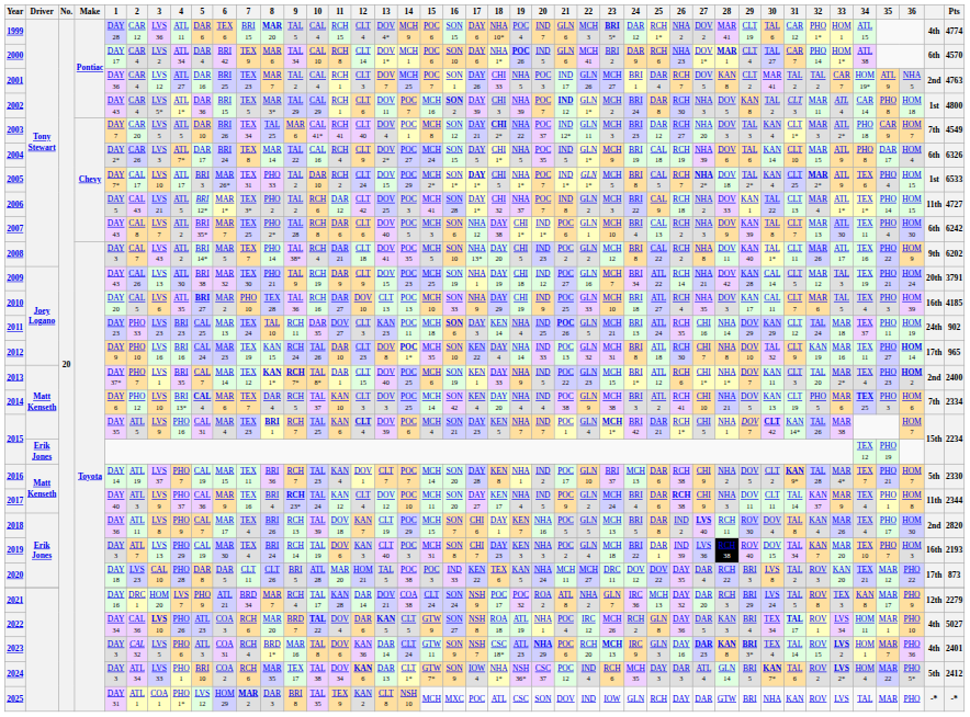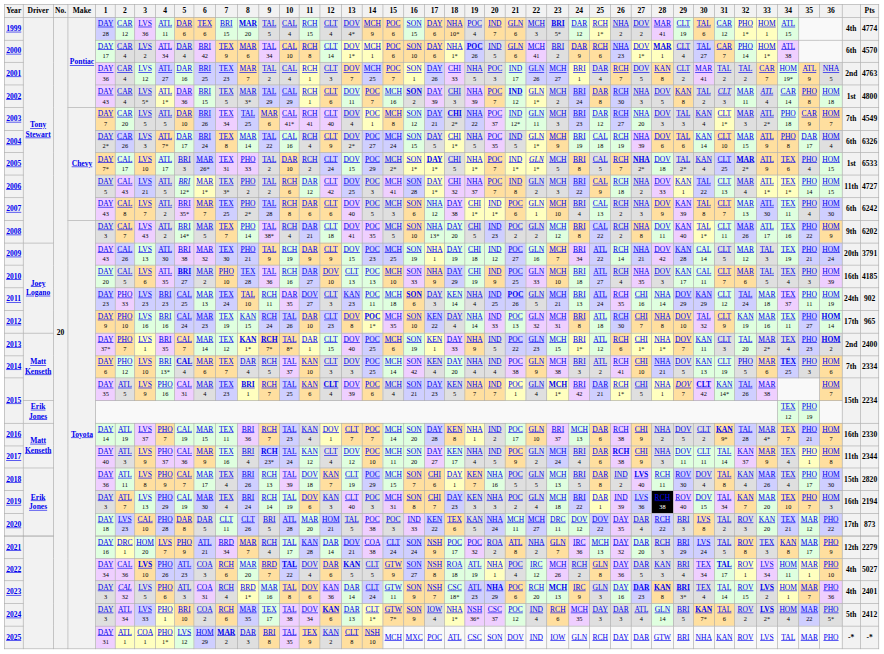2016 | column 41: 5th -> 16th
2018 | column 41: 2nd -> 15th
2019 | Pts: 2193 -> 2194
